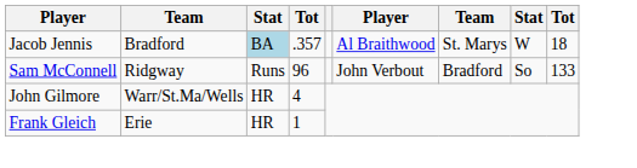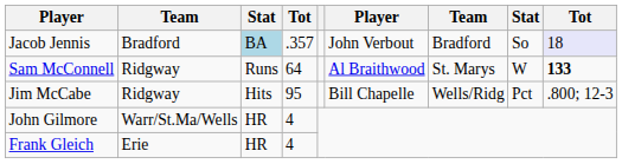Jacob Jennis | column 6: Al Braithwood -> John Verbout
Jacob Jennis | column 7: St. Marys -> Bradford
Jacob Jennis | column 8: W -> So
Jacob Jennis | column 9: no background -> lavender background
Sam McConnell | column 4: 96 -> 64
Sam McConnell | column 6: John Verbout -> Al Braithwood
Sam McConnell | column 7: Bradford -> St. Marys
Sam McConnell | column 8: So -> W
Sam McConnell | column 9: normal -> bold
+ row: Jim McCabe | Ridgway | Hits | 95 | Bill Chapelle | Wells/Ridg | Pct | .800; 12-3
Frank Gleich | column 4: 1 -> 4
